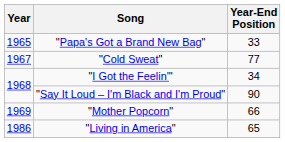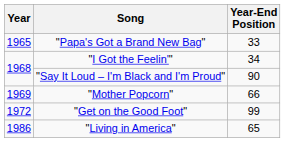- row: 1967 | "Cold Sweat" | 77
+ row: 1972 | "Get on the Good Foot" | 99
